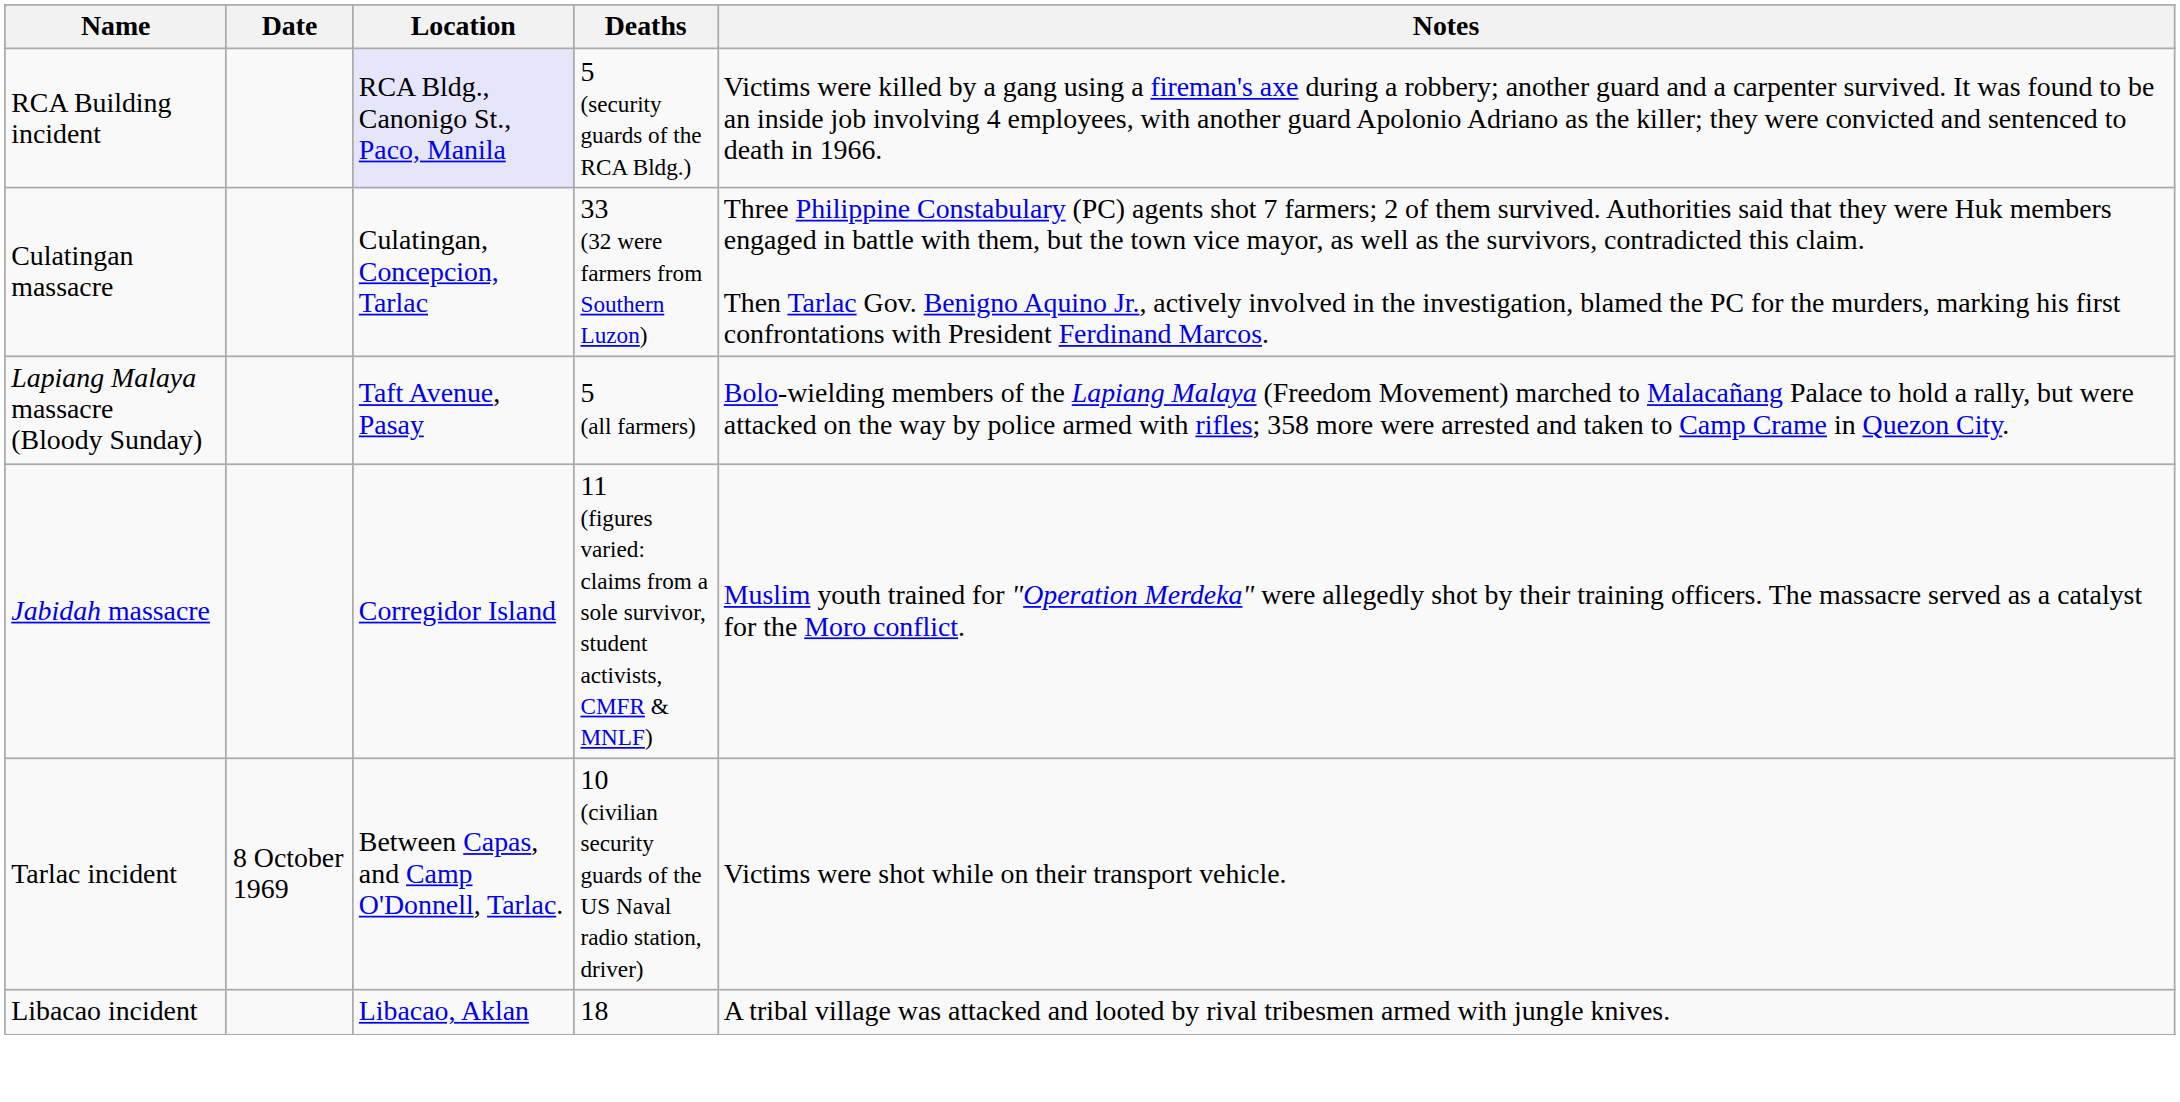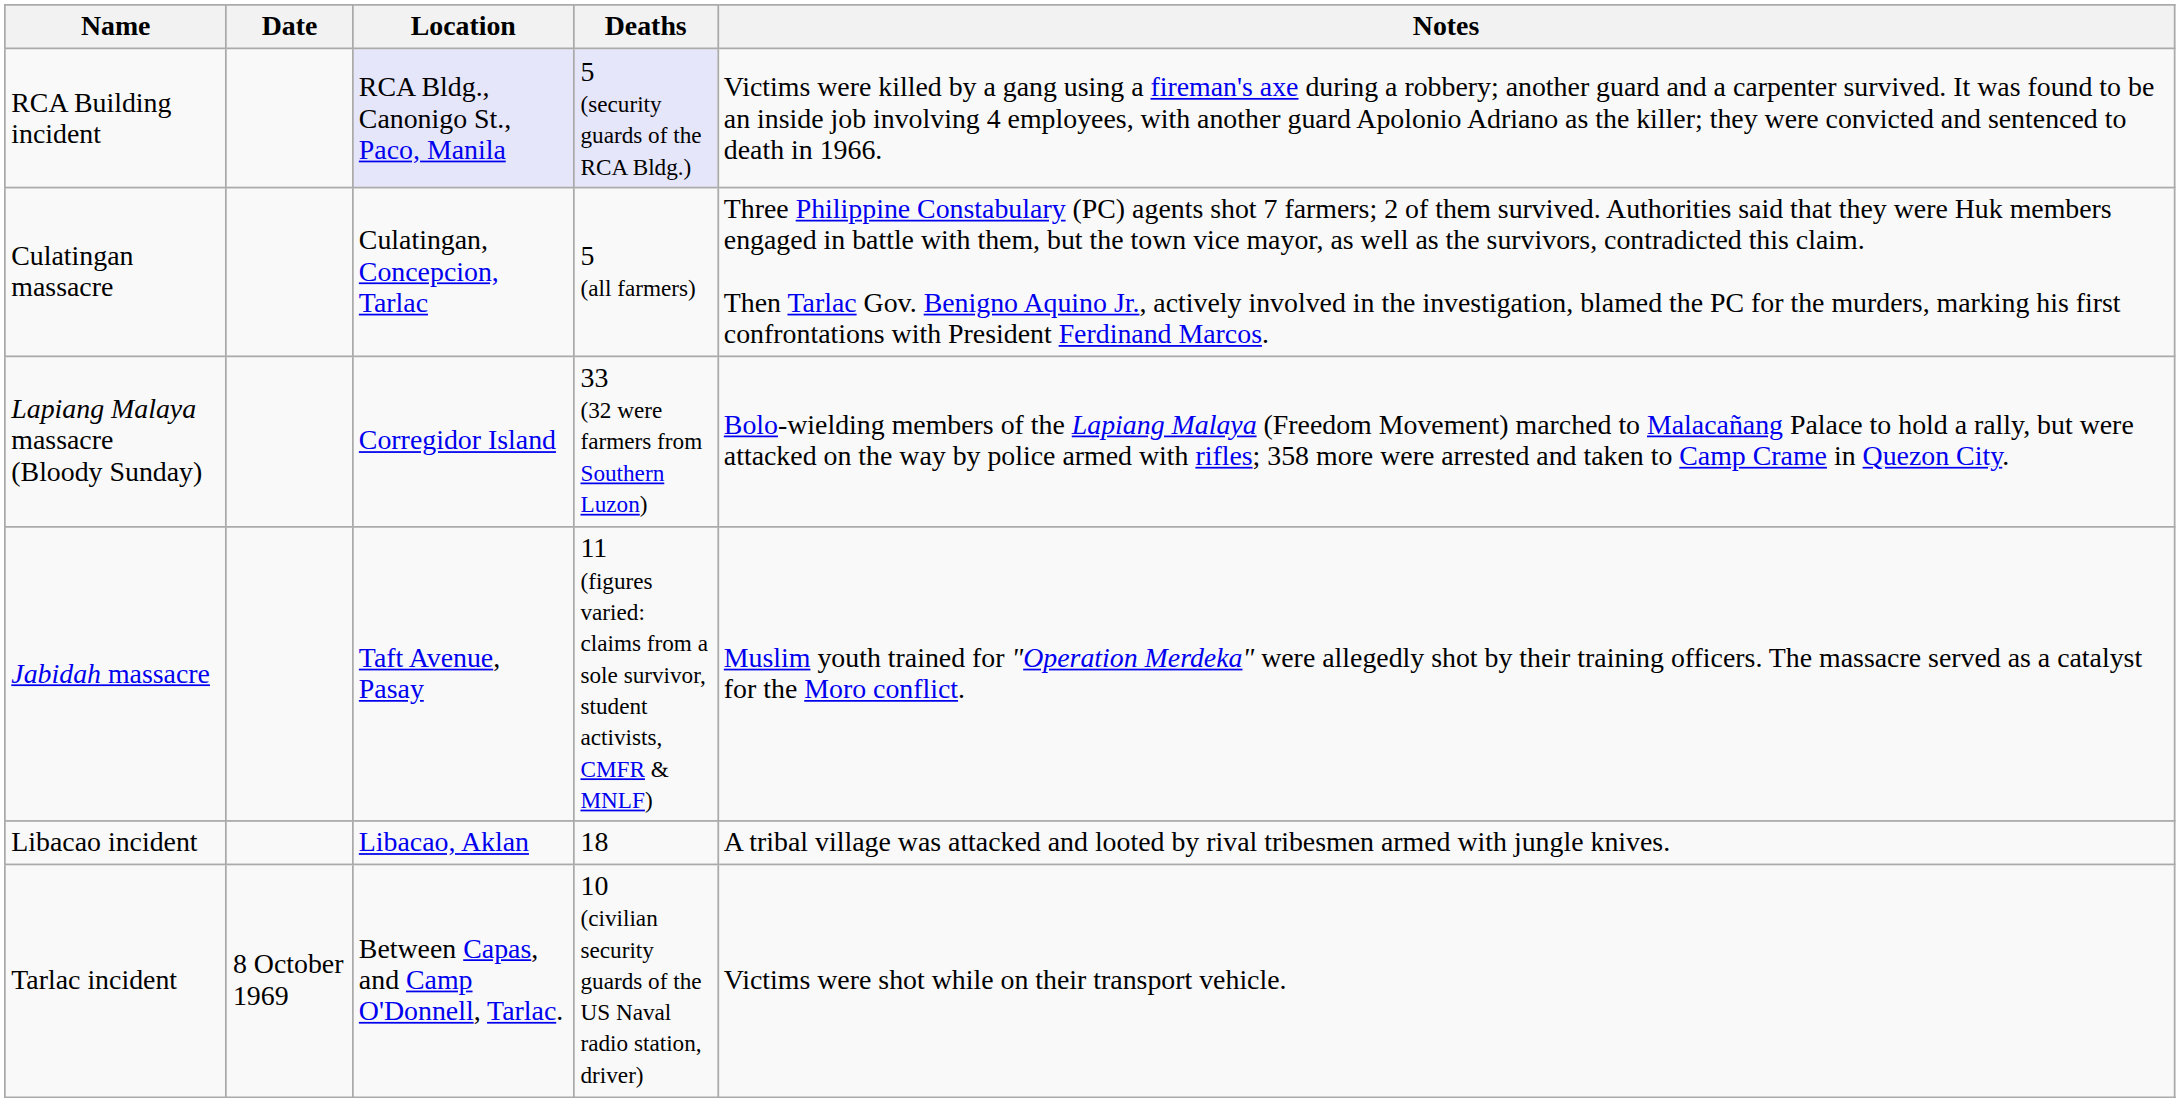RCA Building incident | Deaths: no background -> lavender background
Culatingan massacre | Deaths: 33 (32 were farmers from Southern Luzon) -> 5 (all farmers)
Lapiang Malaya massacre (Bloody Sunday) | Location: Taft Avenue, Pasay -> Corregidor Island
Lapiang Malaya massacre (Bloody Sunday) | Deaths: 5 (all farmers) -> 33 (32 were farmers from Southern Luzon)
Jabidah massacre | Location: Corregidor Island -> Taft Avenue, Pasay
rows swapped: Libacao incident <-> Tarlac incident
